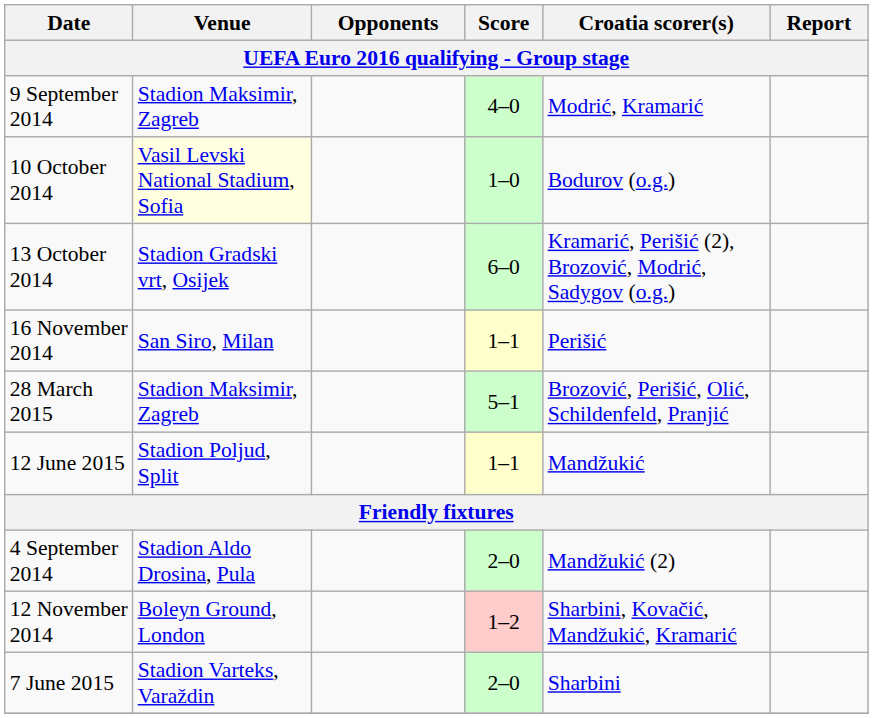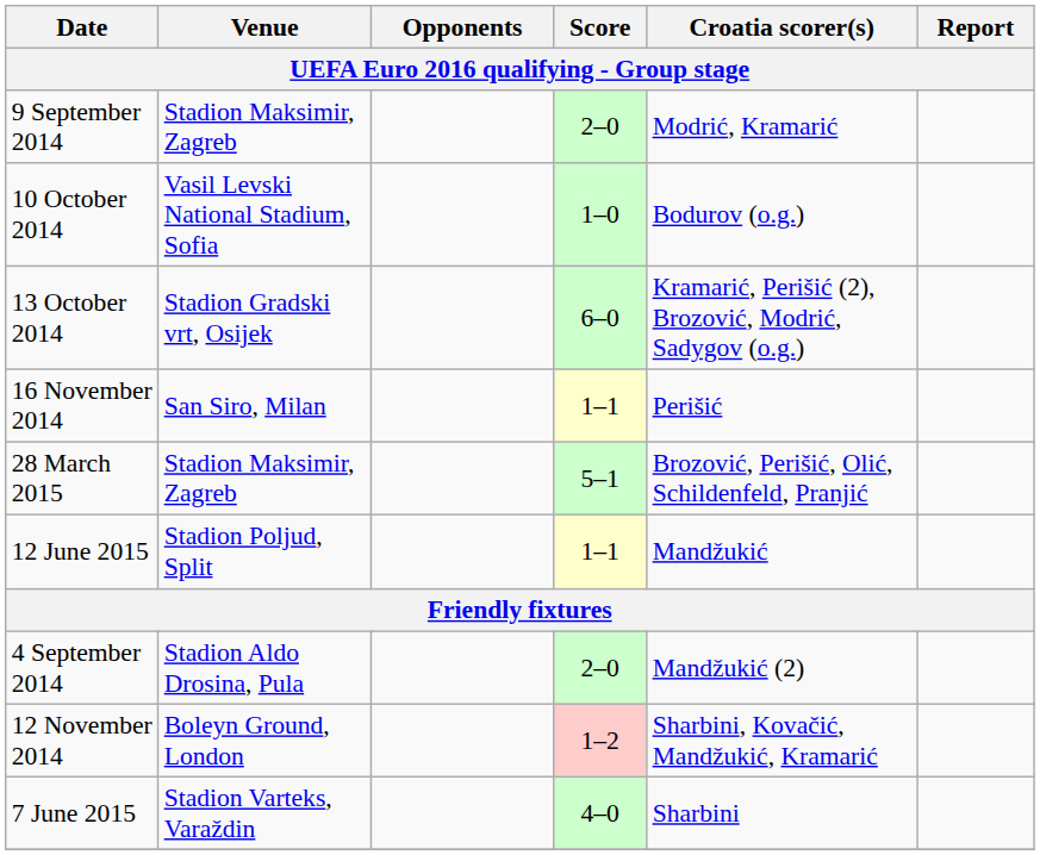9 September 2014 | Score: 4–0 -> 2–0
10 October 2014 | Venue: lightyellow background -> no background
7 June 2015 | Score: 2–0 -> 4–0
